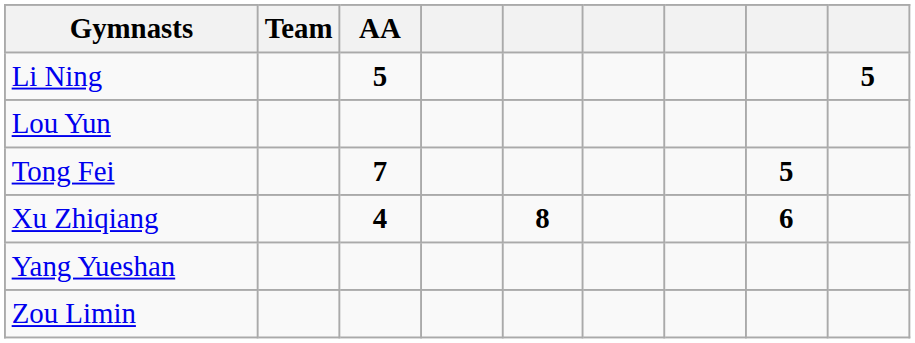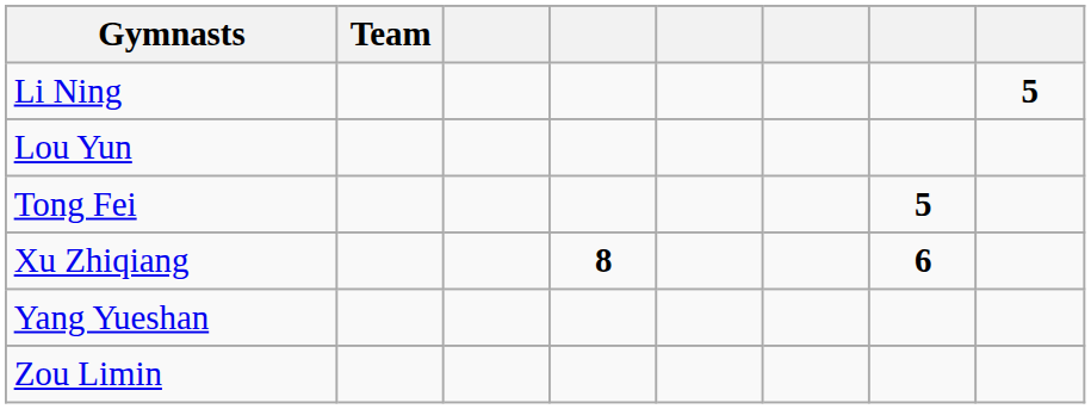- column: AA | 5 | 7 | 4
